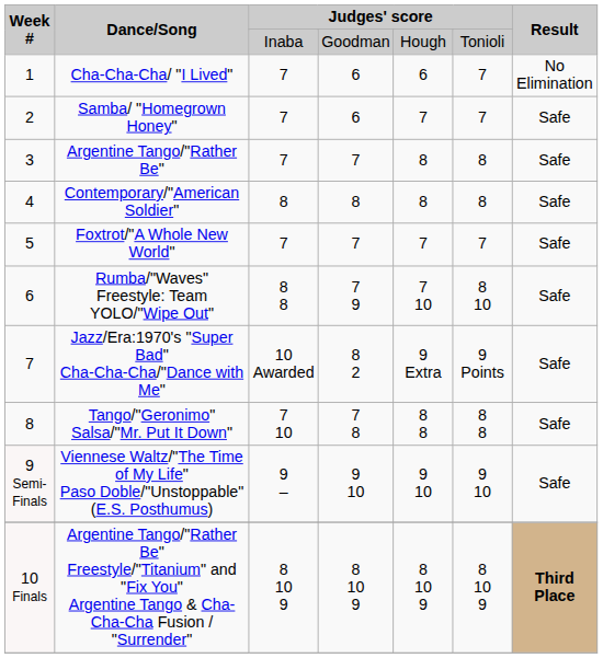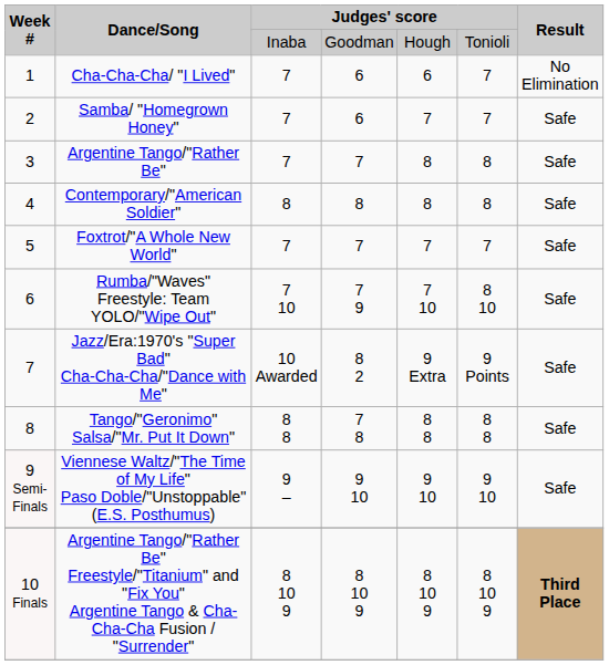Rumba/"Waves" Freestyle: Team YOLO/"Wipe Out" | column 3: 8 8 -> 7 10
Tango/"Geronimo" Salsa/"Mr. Put It Down" | column 3: 7 10 -> 8 8
